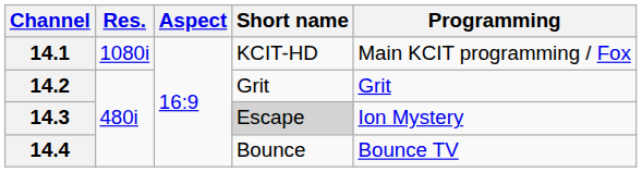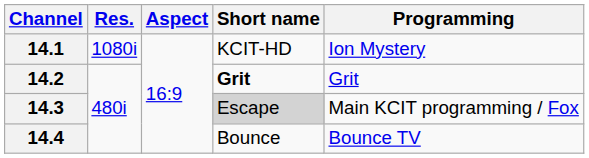14.1 | Programming: Main KCIT programming / Fox -> Ion Mystery
14.2 | Short name: normal -> bold
14.3 | Programming: Ion Mystery -> Main KCIT programming / Fox
